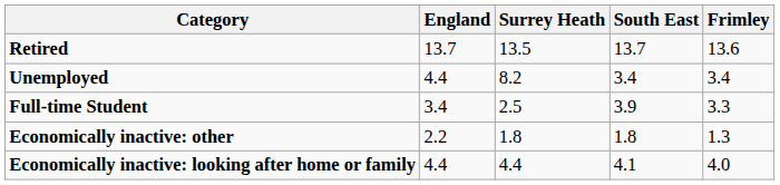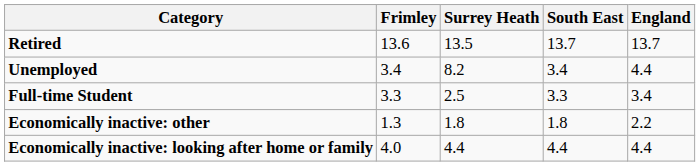columns swapped: Frimley <-> England
Full-time Student | South East: 3.9 -> 3.3
Economically inactive: looking after home or family | South East: 4.1 -> 4.4
